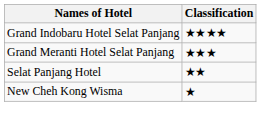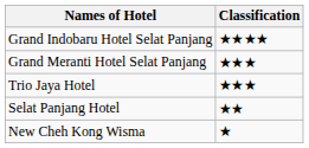+ row: Trio Jaya Hotel | ★★★
